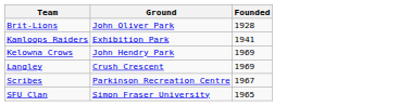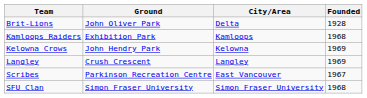+ column: City/Area | Delta | Kamloops | Kelowna | Langley | East Vancouver | Simon Fraser University
Kamloops Raiders | Founded: 1941 -> 1968
SFU Clan | Founded: 1965 -> 1968
